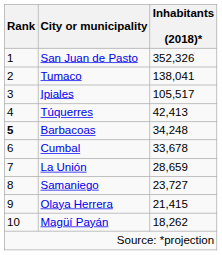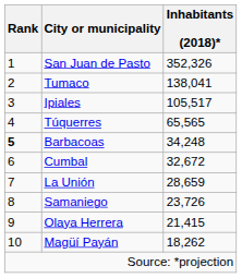Túquerres | Inhabitants (2018)*: 42,413 -> 65,565
Cumbal | Inhabitants (2018)*: 33,678 -> 32,672
Samaniego | Inhabitants (2018)*: 23,727 -> 23,726
